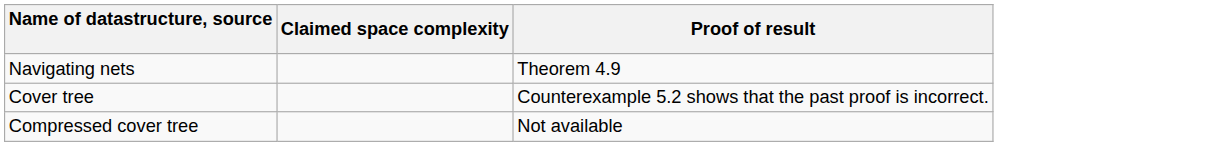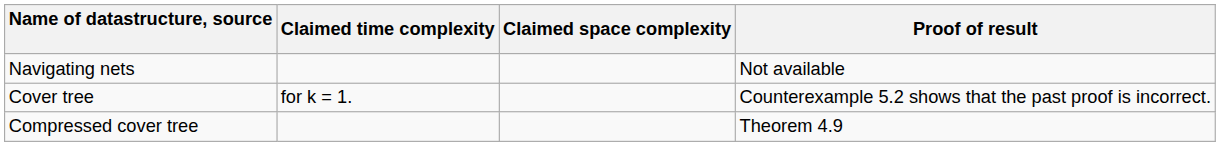+ column: Claimed time complexity | for k = 1.
Navigating nets | Proof of result: Theorem 4.9 -> Not available
Compressed cover tree | Proof of result: Not available -> Theorem 4.9
